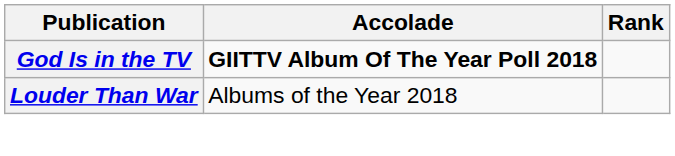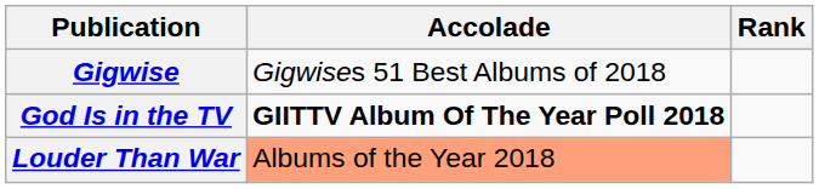+ row: Gigwise | Gigwises 51 Best Albums of 2018
Louder Than War | Accolade: no background -> lightsalmon background
